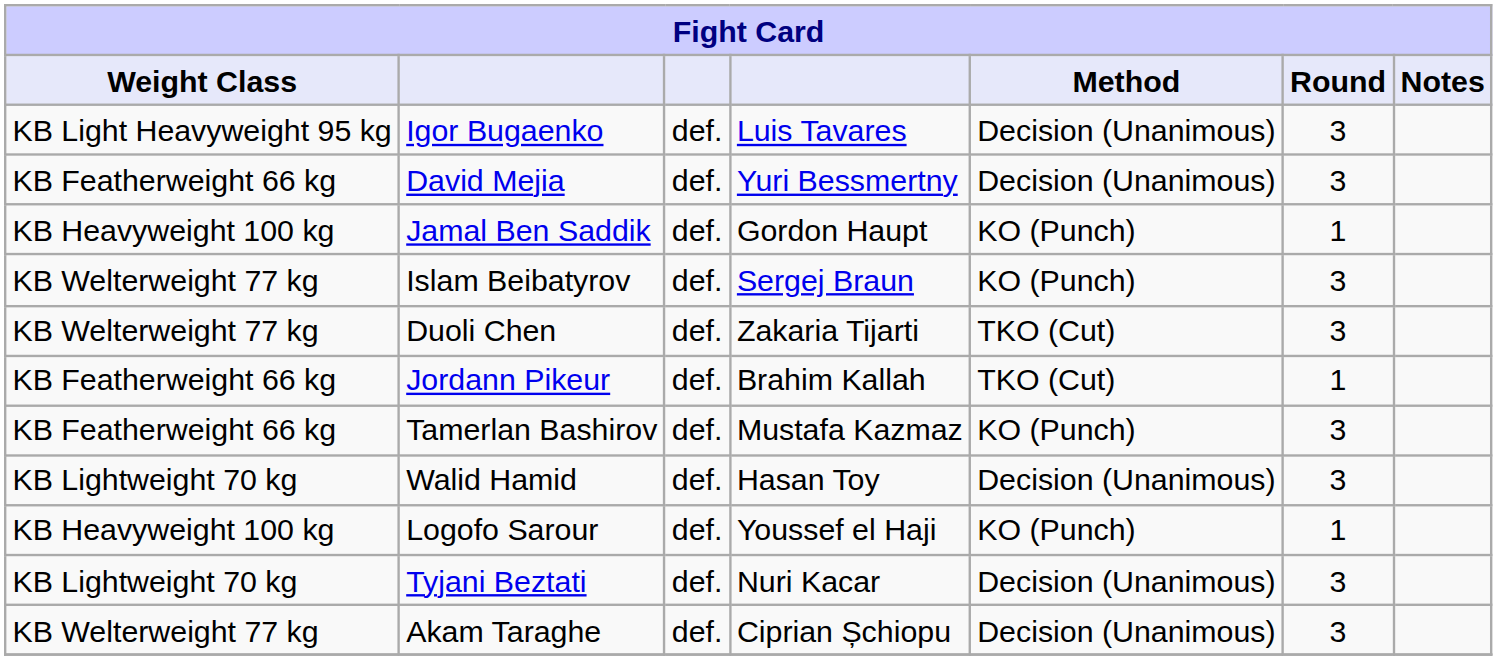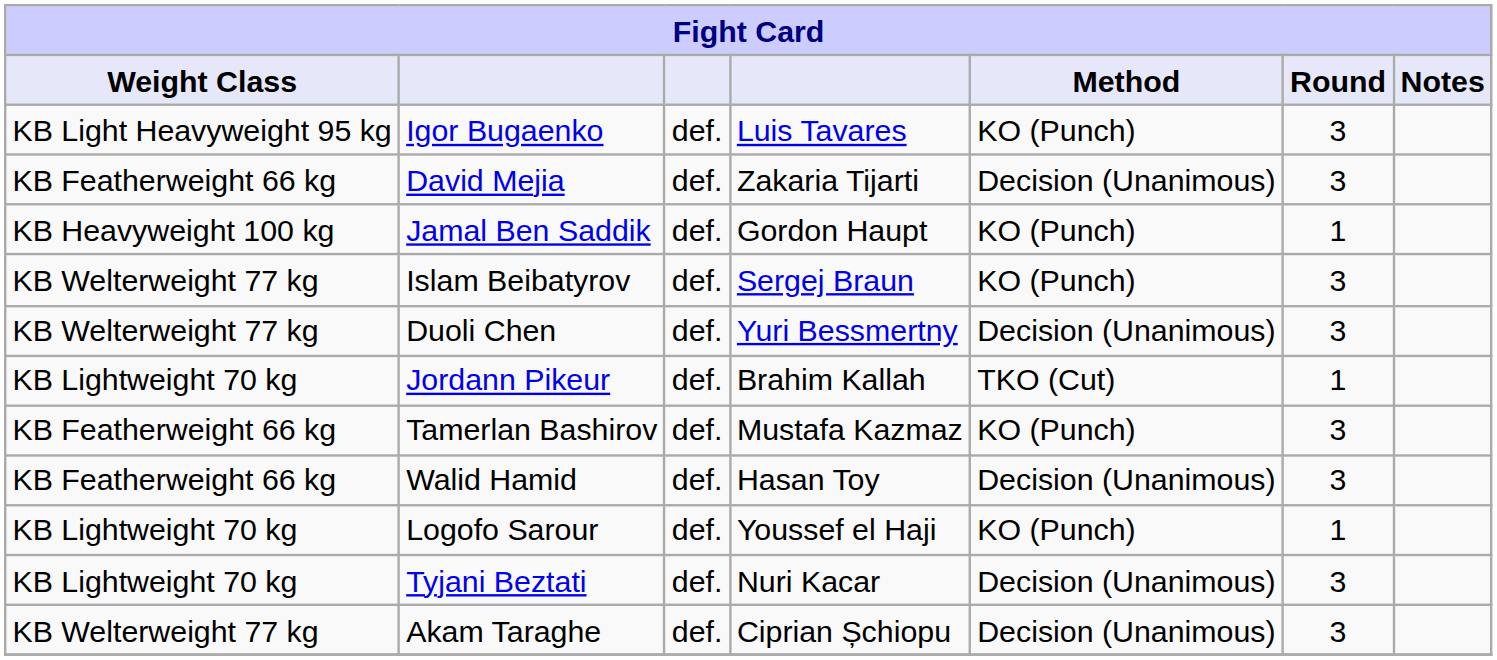Igor Bugaenko | Method: Decision (Unanimous) -> KO (Punch)
David Mejia | column 4: Yuri Bessmertny -> Zakaria Tijarti
Duoli Chen | column 4: Zakaria Tijarti -> Yuri Bessmertny
Duoli Chen | Method: TKO (Cut) -> Decision (Unanimous)
Jordann Pikeur | Weight Class: KB Featherweight 66 kg -> KB Lightweight 70 kg
Walid Hamid | Weight Class: KB Lightweight 70 kg -> KB Featherweight 66 kg
Logofo Sarour | Weight Class: KB Heavyweight 100 kg -> KB Lightweight 70 kg
